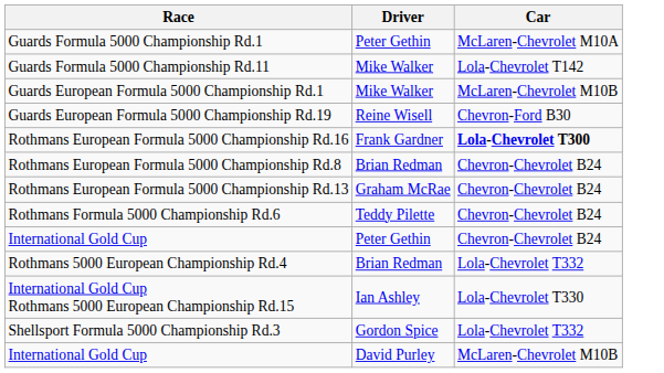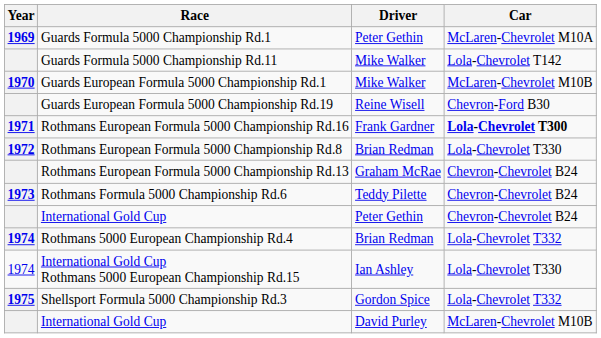+ column: Year | 1969 | 1970 | 1971 | 1972 | 1973 | 1974 | 1974 | 1975
Rothmans European Formula 5000 Championship Rd.8 | Car: Chevron-Chevrolet B24 -> Lola-Chevrolet T330
